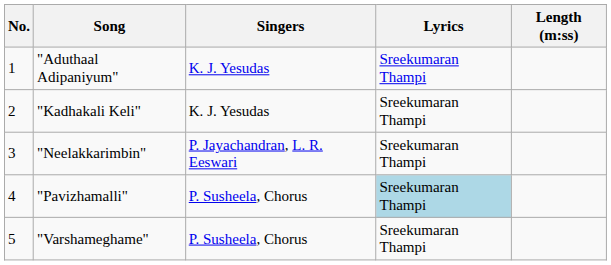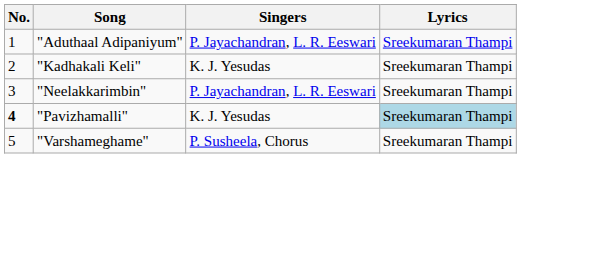- column: Length (m:ss)
"Aduthaal Adipaniyum" | Singers: K. J. Yesudas -> P. Jayachandran, L. R. Eeswari
"Pavizhamalli" | No.: normal -> bold
"Pavizhamalli" | Singers: P. Susheela, Chorus -> K. J. Yesudas
